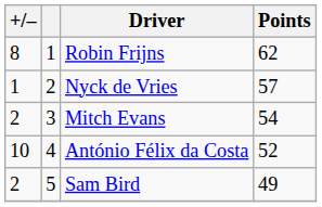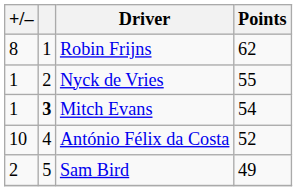Nyck de Vries | Points: 57 -> 55
Mitch Evans | +/–: 2 -> 1
Mitch Evans | column 2: normal -> bold
